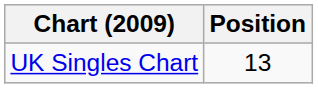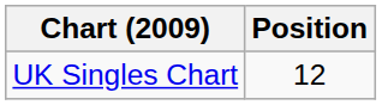UK Singles Chart | Position: 13 -> 12
